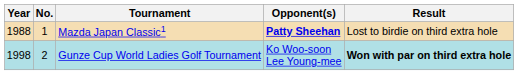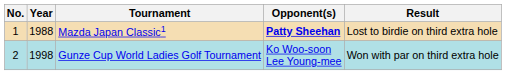columns swapped: No. <-> Year
Gunze Cup World Ladies Golf Tournament | Result: bold -> normal
